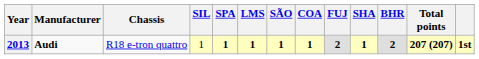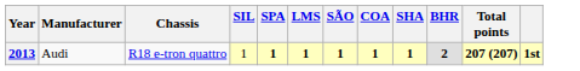- column: FUJ | 2
2013 | Manufacturer: bold -> normal
